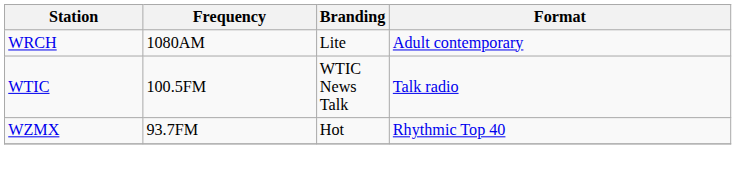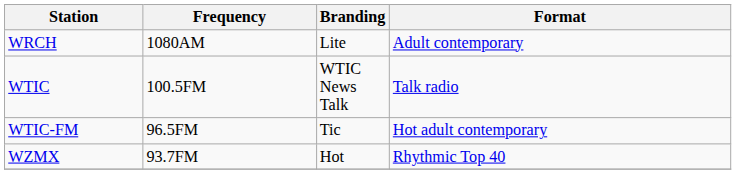+ row: WTIC-FM | 96.5FM | Tic | Hot adult contemporary
